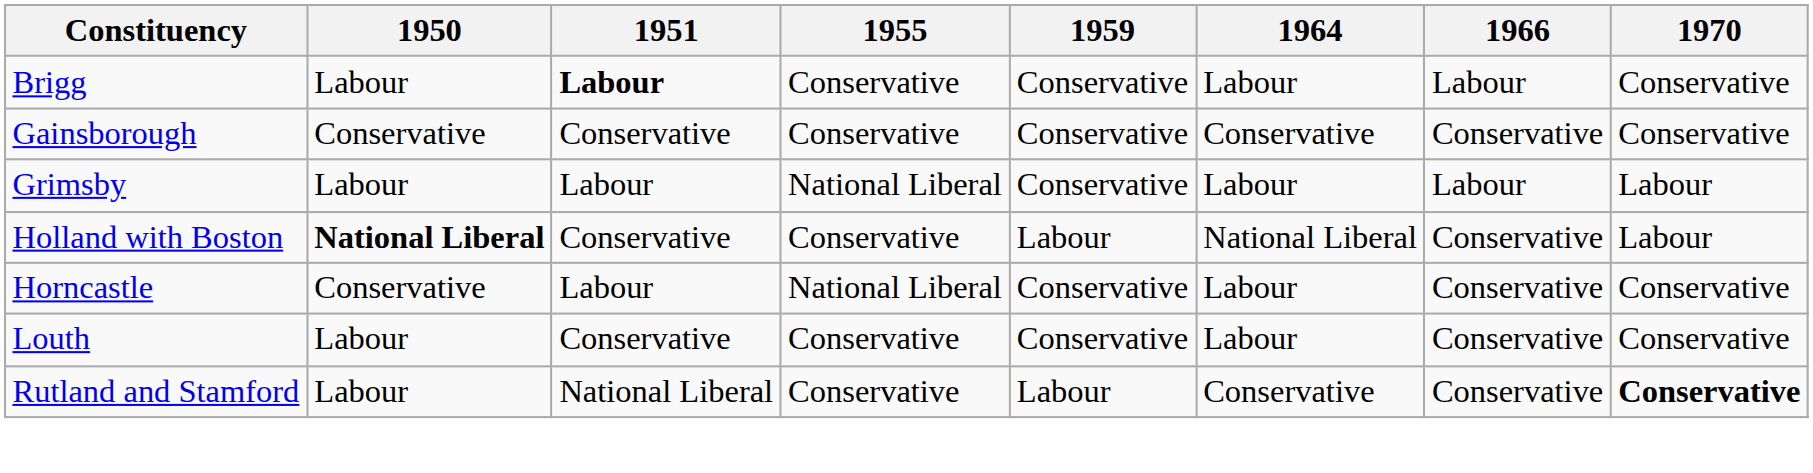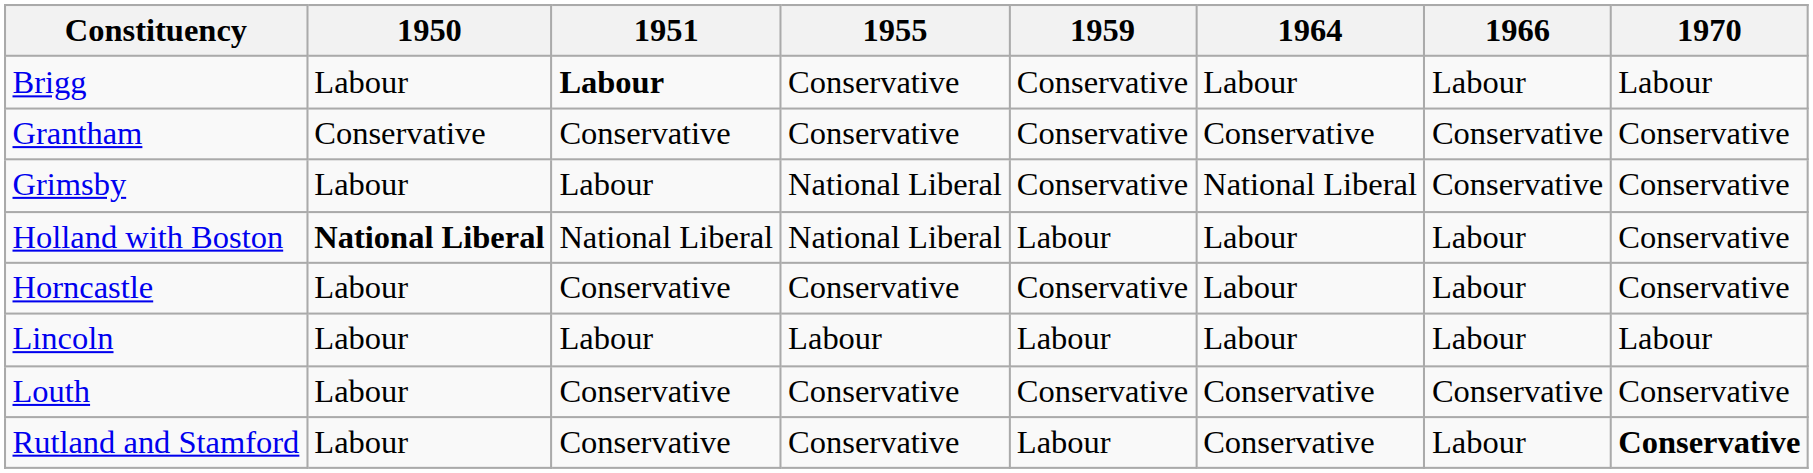Brigg | 1970: Conservative -> Labour
- row: Gainsborough | Conservative | Conservative | Conservative | Conservative | Conservative | Conservative | Conservative
+ row: Grantham | Conservative | Conservative | Conservative | Conservative | Conservative | Conservative | Conservative
Grimsby | 1964: Labour -> National Liberal
Grimsby | 1966: Labour -> Conservative
Grimsby | 1970: Labour -> Conservative
Holland with Boston | 1951: Conservative -> National Liberal
Holland with Boston | 1955: Conservative -> National Liberal
Holland with Boston | 1964: National Liberal -> Labour
Holland with Boston | 1966: Conservative -> Labour
Holland with Boston | 1970: Labour -> Conservative
Horncastle | 1950: Conservative -> Labour
Horncastle | 1951: Labour -> Conservative
Horncastle | 1955: National Liberal -> Conservative
Horncastle | 1966: Conservative -> Labour
+ row: Lincoln | Labour | Labour | Labour | Labour | Labour | Labour | Labour
Louth | 1964: Labour -> Conservative
Rutland and Stamford | 1951: National Liberal -> Conservative
Rutland and Stamford | 1966: Conservative -> Labour
